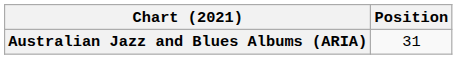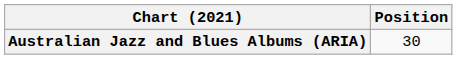Australian Jazz and Blues Albums (ARIA) | Position: 31 -> 30
